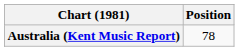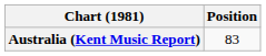Australia (Kent Music Report) | Position: 78 -> 83
